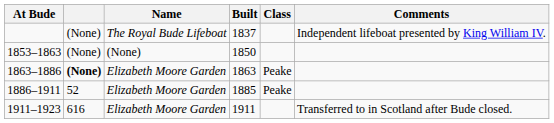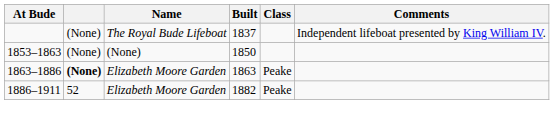1886–1911 | Built: 1885 -> 1882
- row: 1911–1923 | 616 | Elizabeth Moore Garden | 1911 | Transferred to in Scotland after Bude closed.
